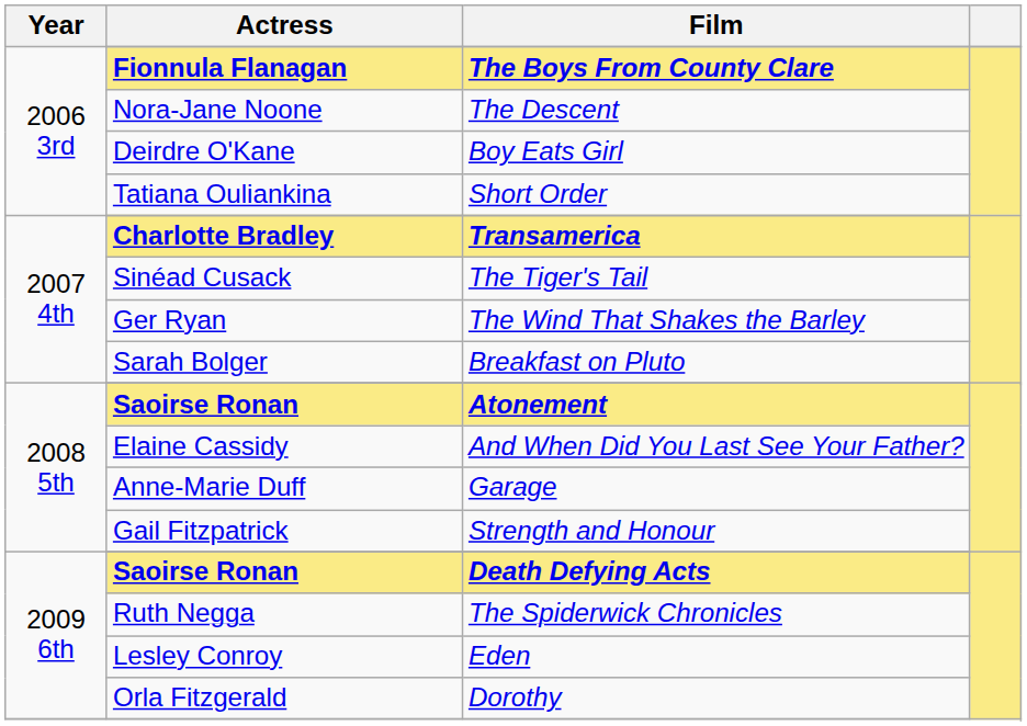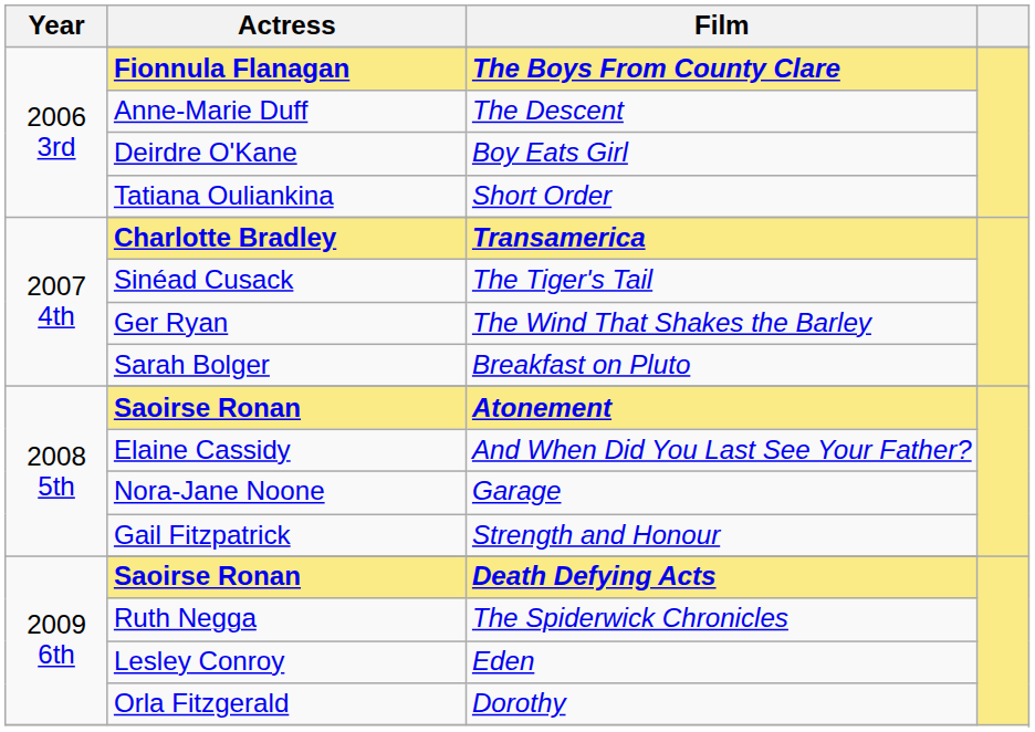The Descent | Actress: Nora-Jane Noone -> Anne-Marie Duff
Garage | Actress: Anne-Marie Duff -> Nora-Jane Noone
